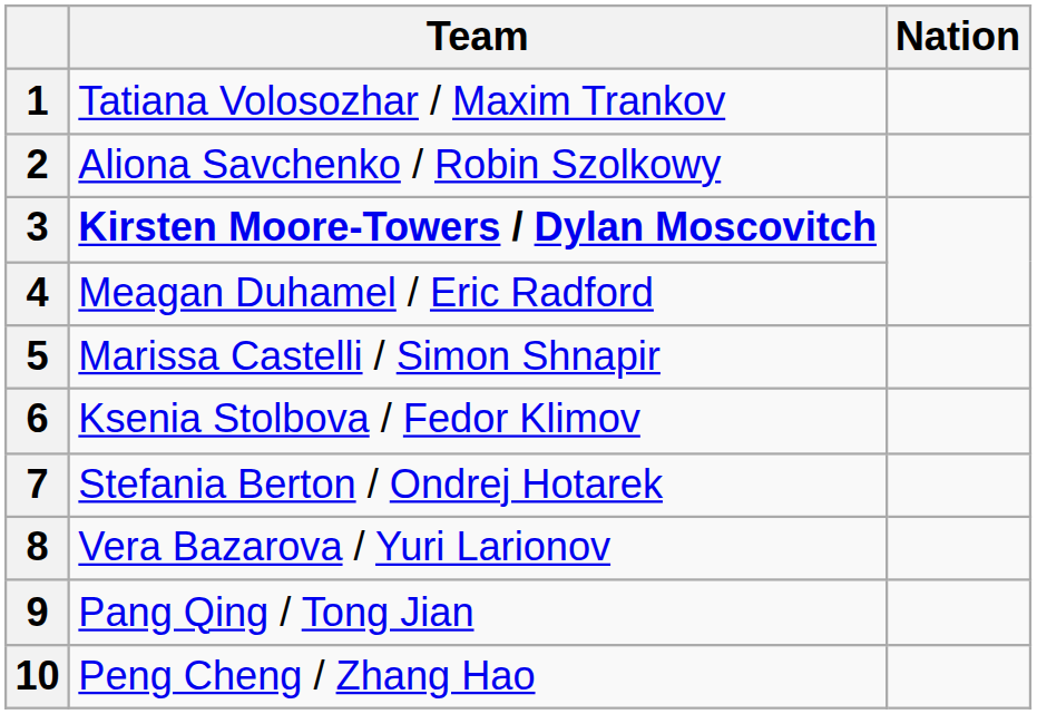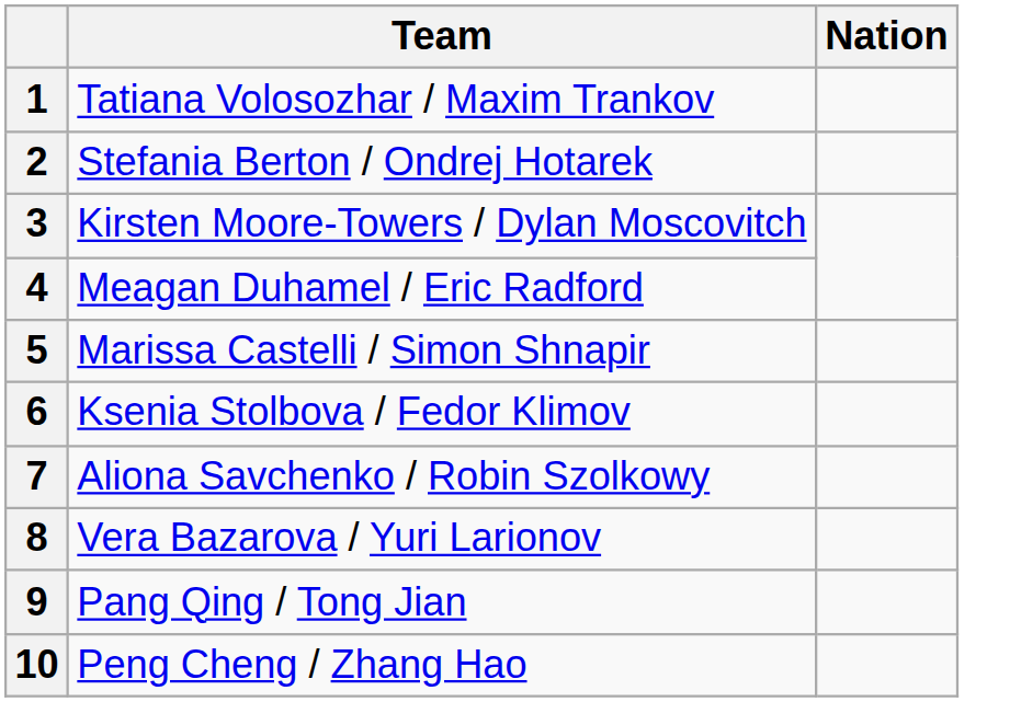2 | Team: Aliona Savchenko / Robin Szolkowy -> Stefania Berton / Ondrej Hotarek
3 | Team: bold -> normal
7 | Team: Stefania Berton / Ondrej Hotarek -> Aliona Savchenko / Robin Szolkowy
